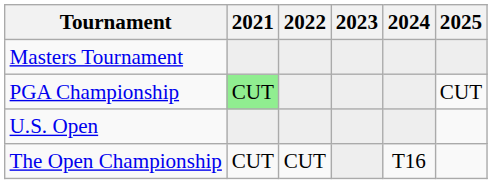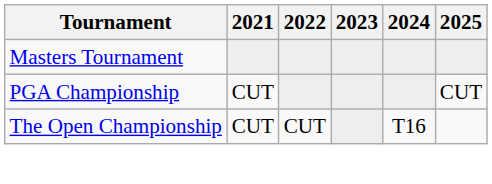PGA Championship | 2021: lightgreen background -> no background
- row: U.S. Open
